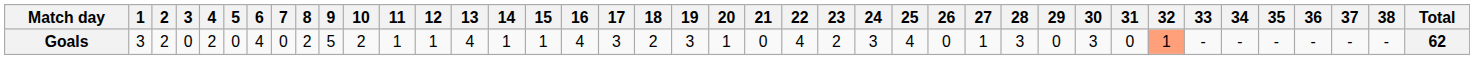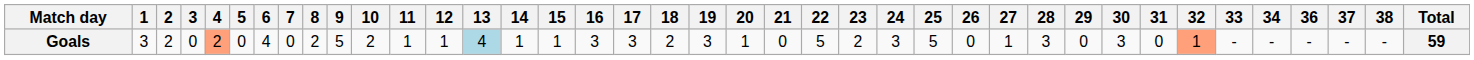- column: 35 | -
Goals | 4: no background -> lightsalmon background
Goals | 13: no background -> lightblue background
Goals | 16: 4 -> 3
Goals | 22: 4 -> 5
Goals | 25: 4 -> 5
Goals | Total: 62 -> 59
